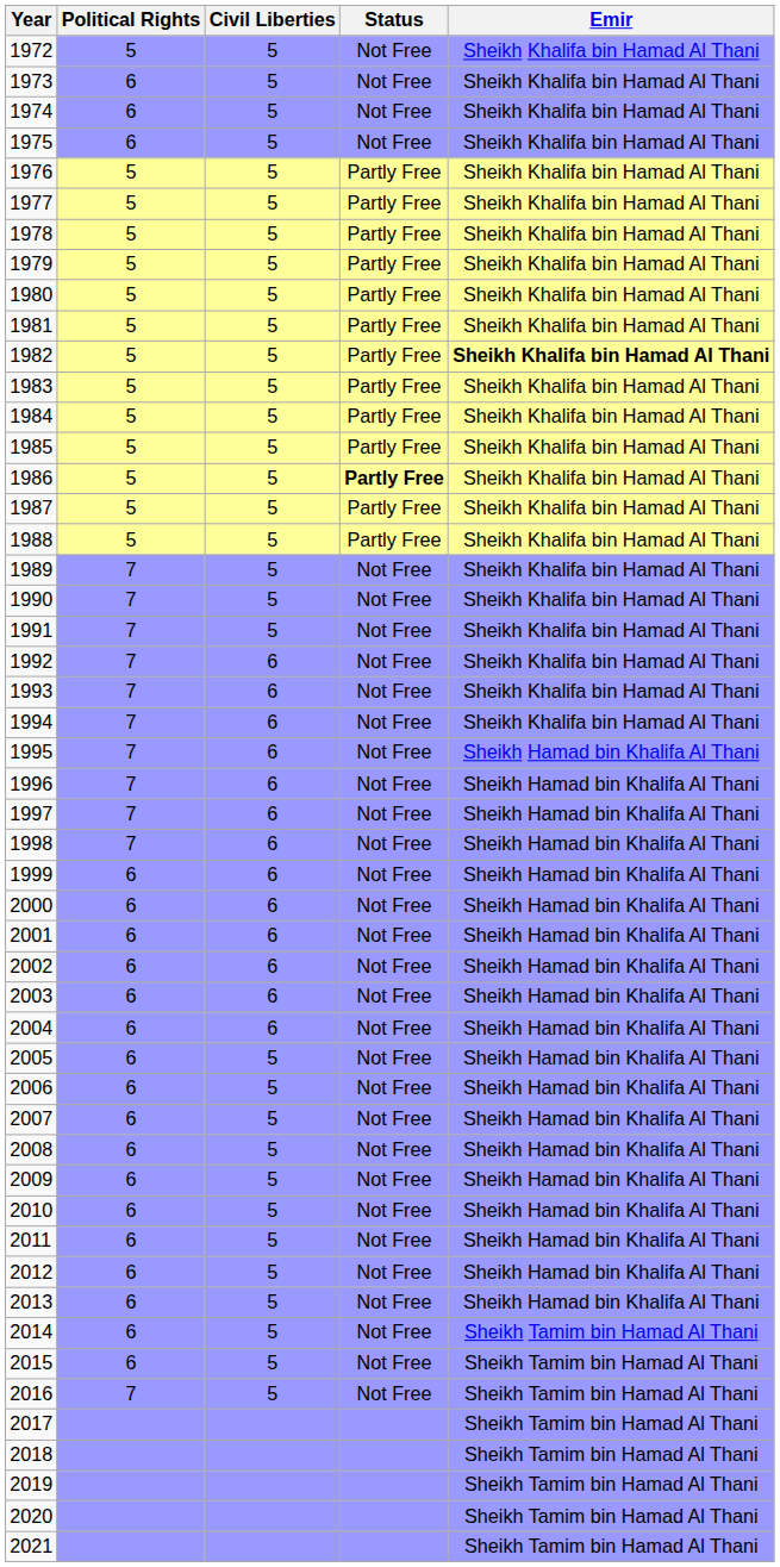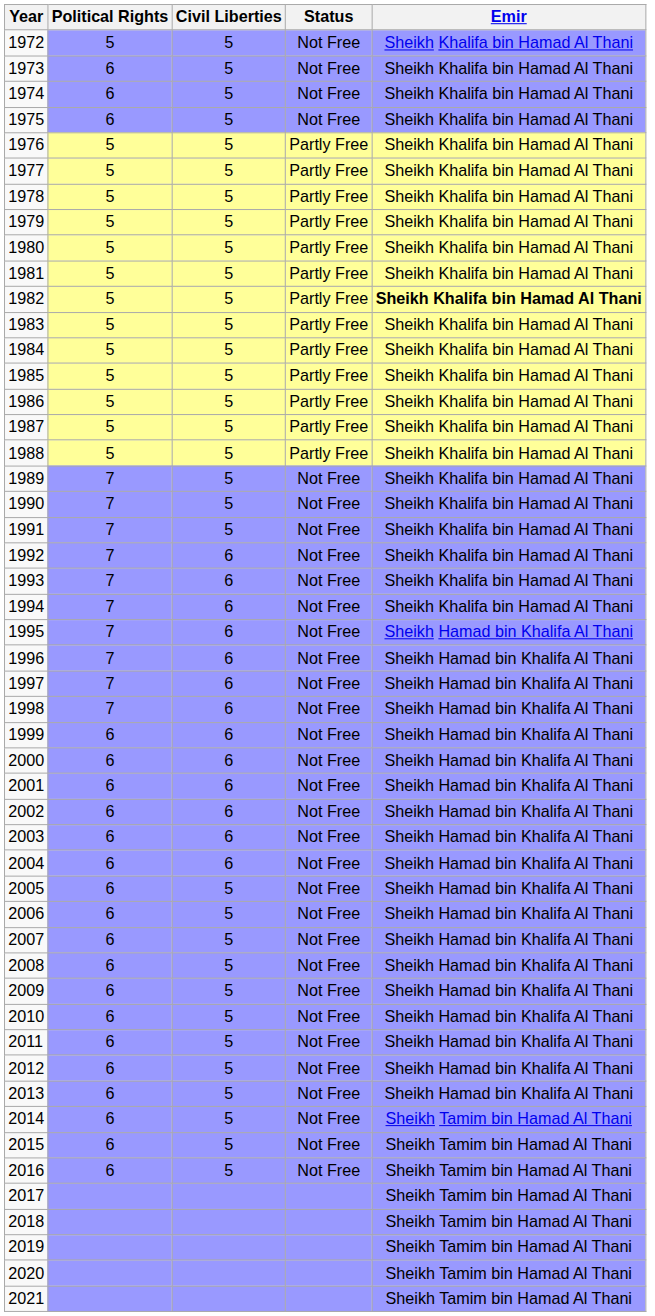1986 | Status: bold -> normal
2016 | Political Rights: 7 -> 6
